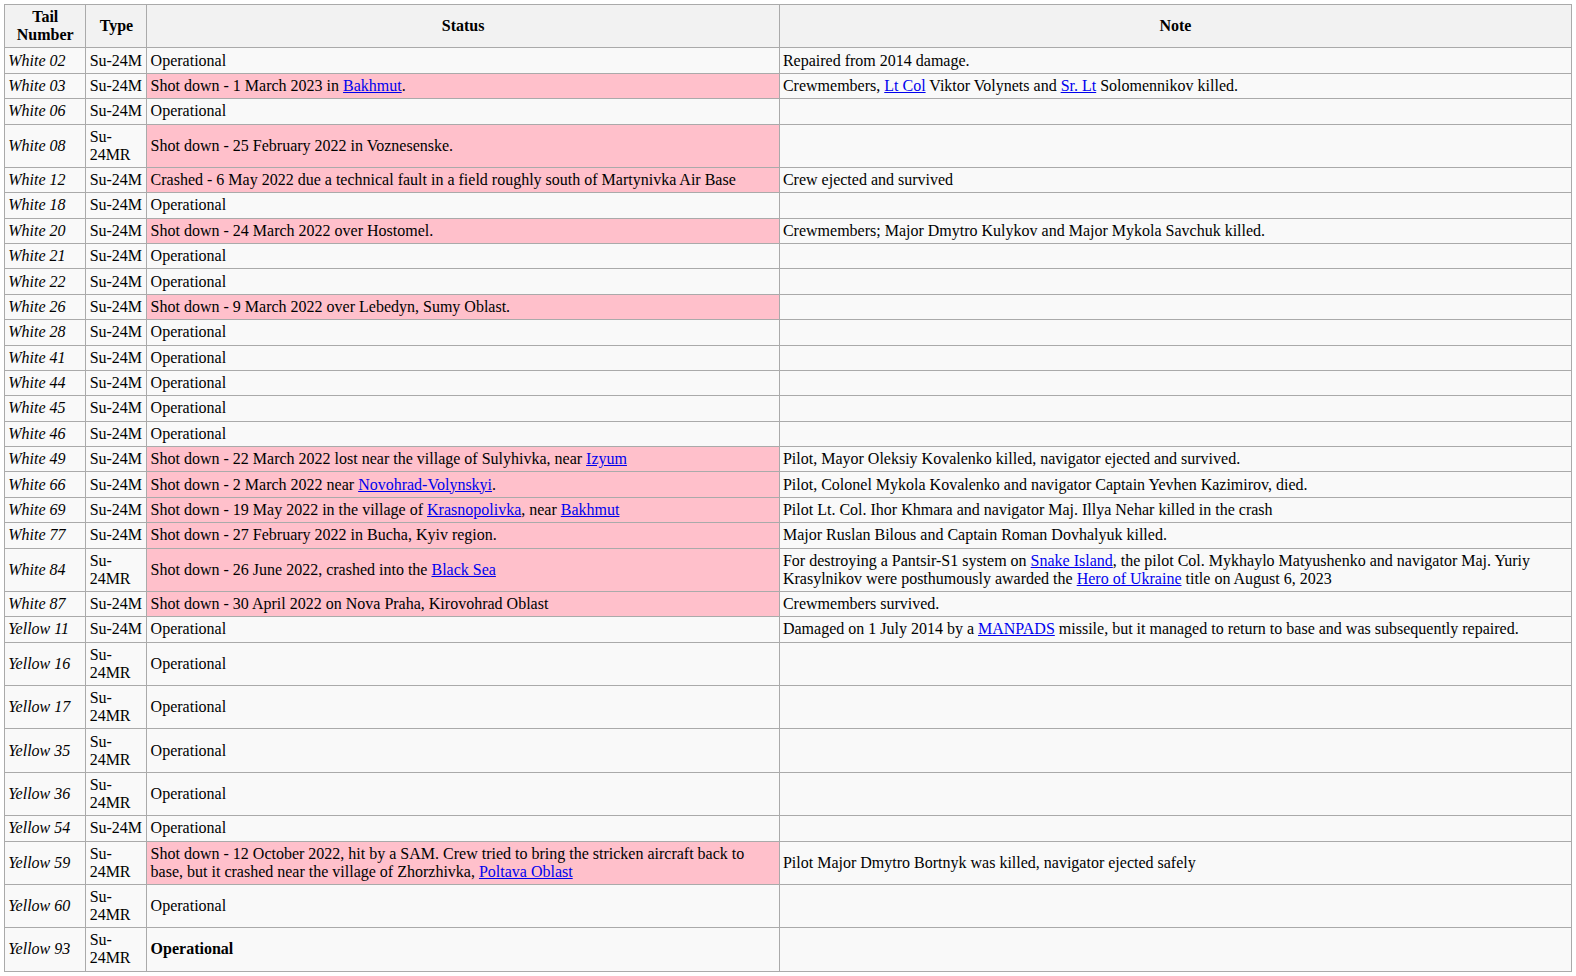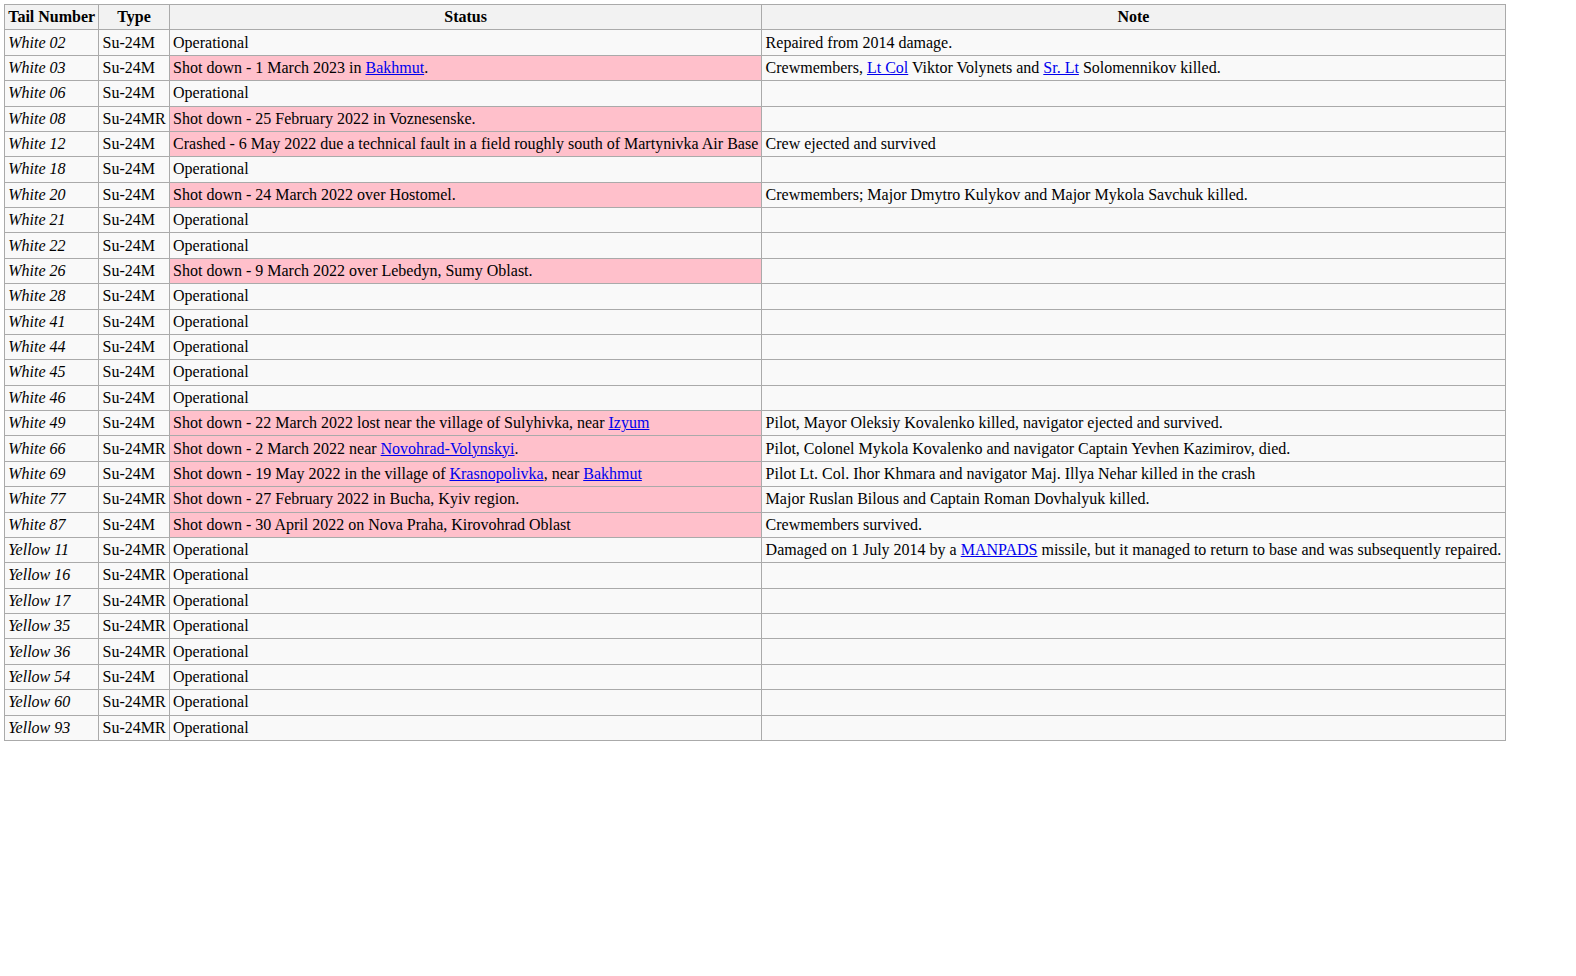White 66 | Type: Su-24M -> Su-24MR
White 77 | Type: Su-24M -> Su-24MR
- row: White 84 | Su-24MR | Shot down - 26 June 2022, crashed into the Black Sea | For destroying a Pantsir-S1 system on Snake Island, the pilot Col. Mykhaylo Matyushenko and navigator Maj. Yuriy Krasylnikov were posthumously awarded the Hero of Ukraine title on August 6, 2023
Yellow 11 | Type: Su-24M -> Su-24MR
- row: Yellow 59 | Su-24MR | Shot down - 12 October 2022, hit by a SAM. Crew tried to bring the stricken aircraft back to base, but it crashed near the village of Zhorzhivka, Poltava Oblast | Pilot Major Dmytro Bortnyk was killed, navigator ejected safely
Yellow 93 | Status: bold -> normal
